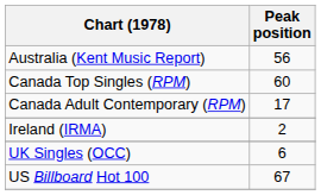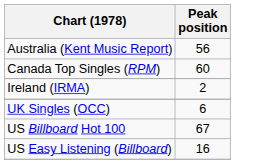- row: Canada Adult Contemporary (RPM) | 17
+ row: US Easy Listening (Billboard) | 16
